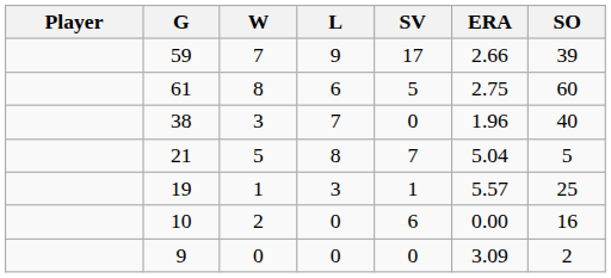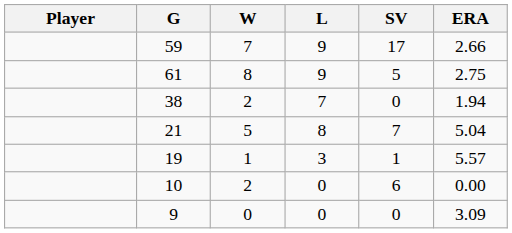- column: SO | 39 | 60 | 40 | 5 | 25 | 16 | 2
61 | L: 6 -> 9
38 | W: 3 -> 2
38 | ERA: 1.96 -> 1.94
